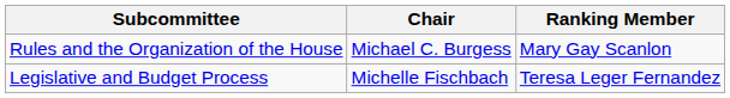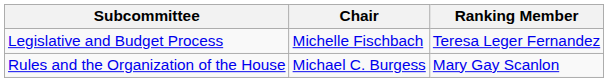rows swapped: Legislative and Budget Process <-> Rules and the Organization of the House
